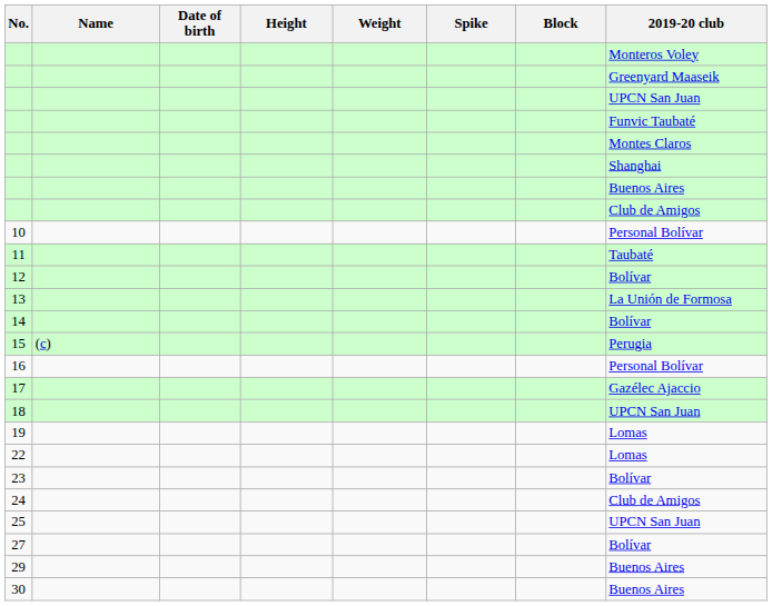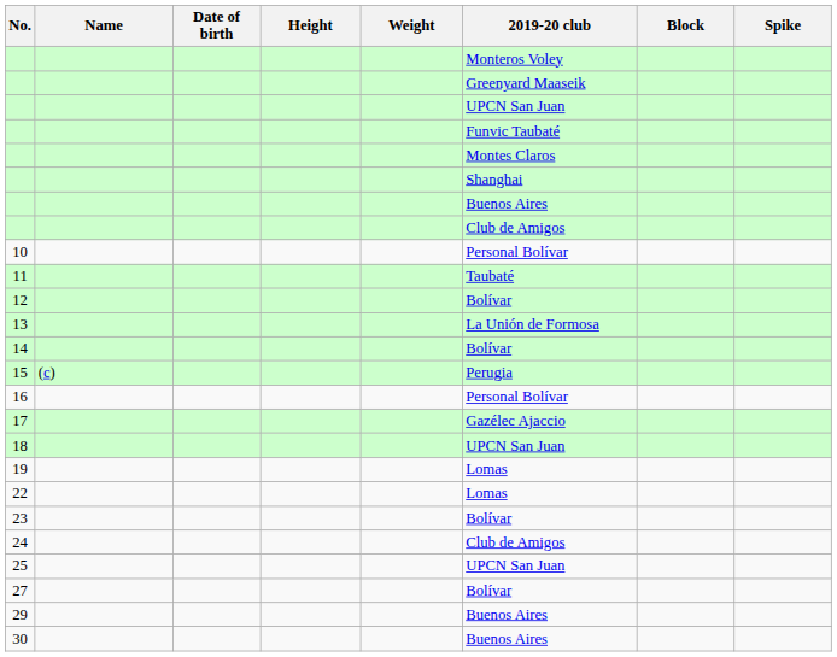columns swapped: Spike <-> 2019-20 club
